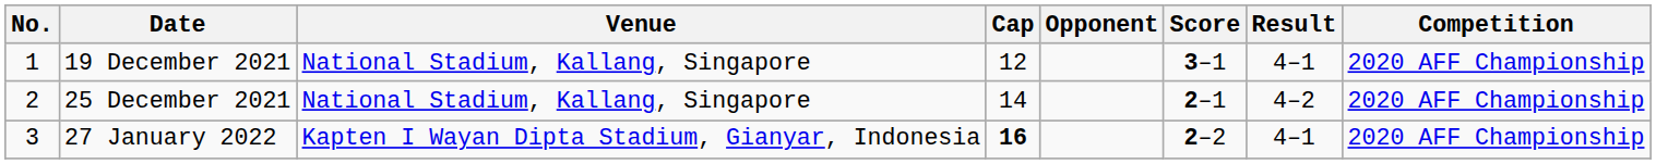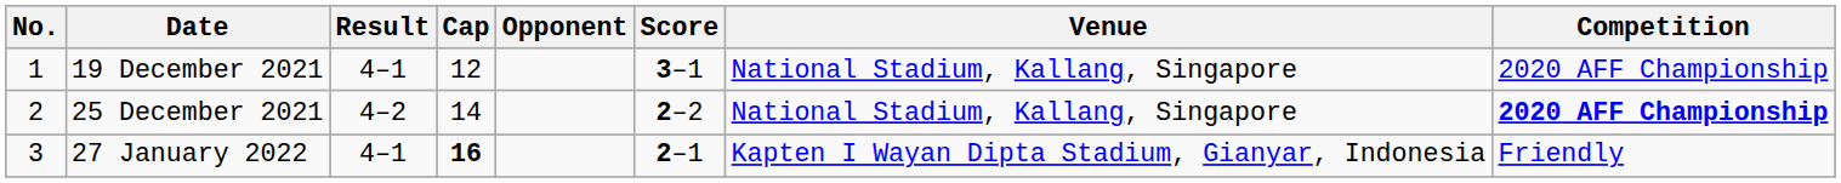columns swapped: Venue <-> Result
25 December 2021 | Score: 2–1 -> 2–2
25 December 2021 | Competition: normal -> bold
27 January 2022 | Score: 2–2 -> 2–1
27 January 2022 | Competition: 2020 AFF Championship -> Friendly
